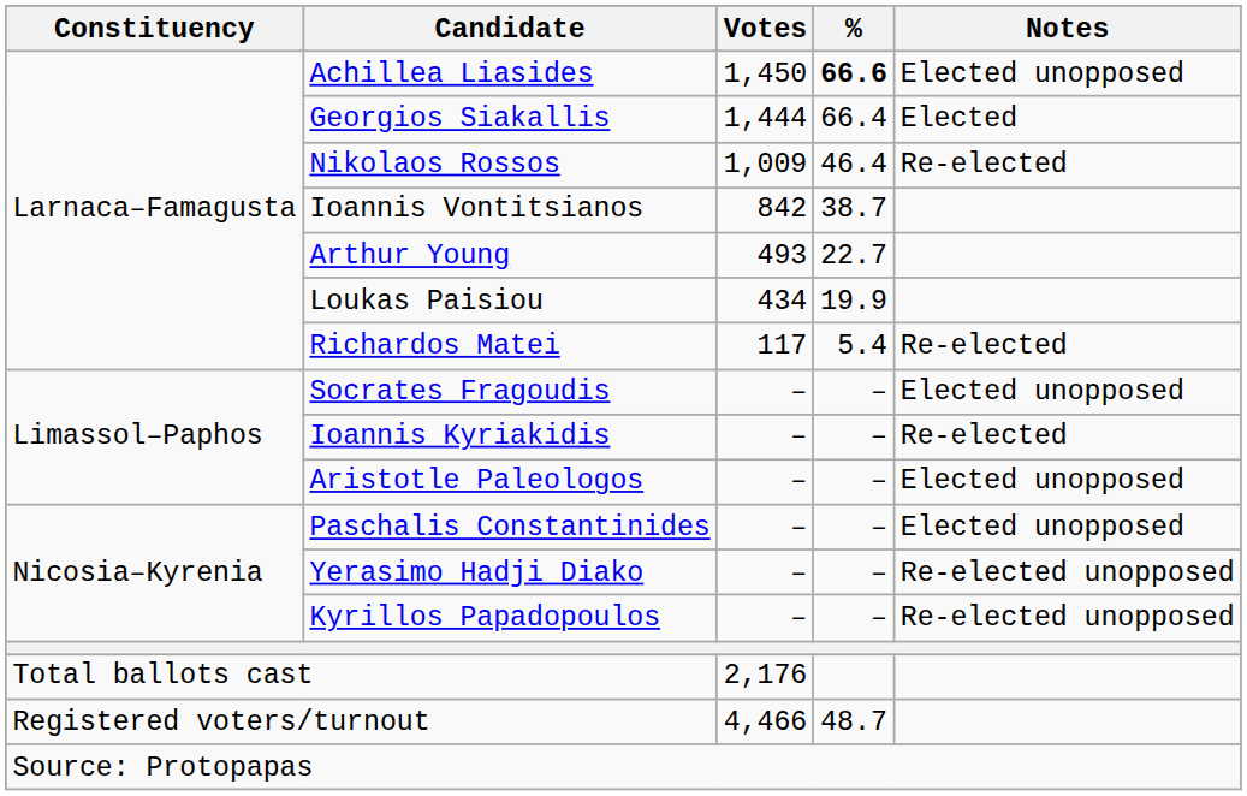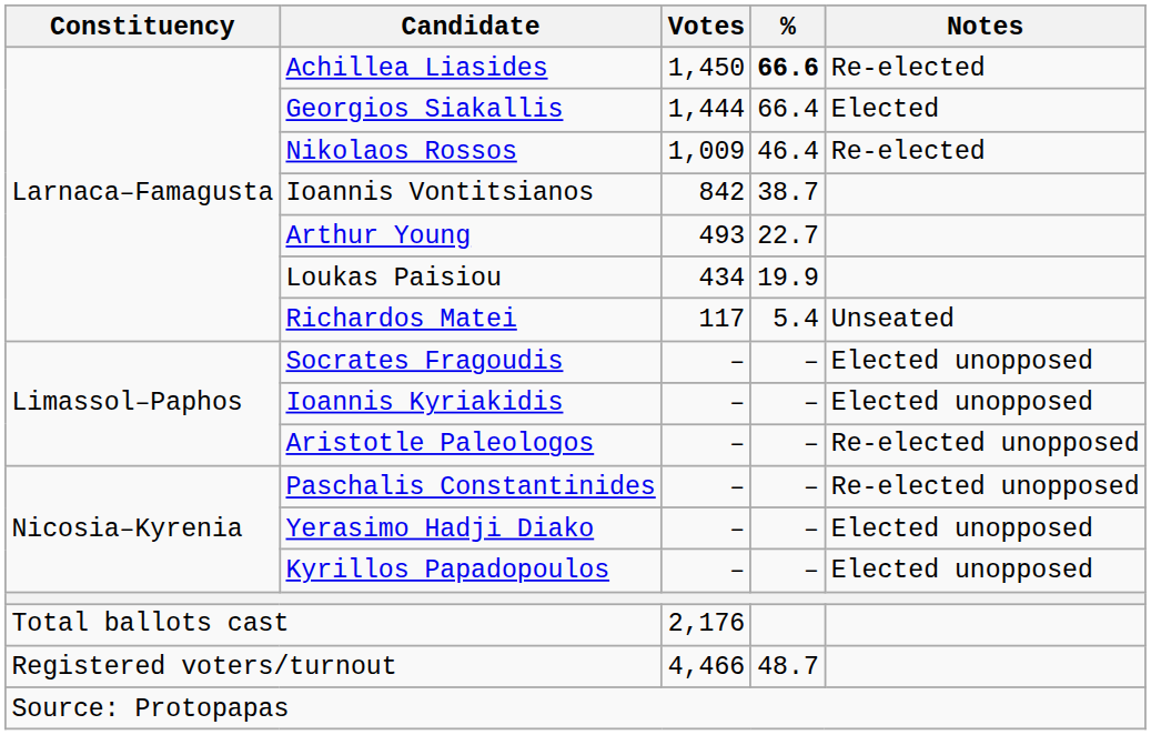Achillea Liasides | Notes: Elected unopposed -> Re-elected
Richardos Matei | Notes: Re-elected -> Unseated
Ioannis Kyriakidis | Notes: Re-elected -> Elected unopposed
Aristotle Paleologos | Notes: Elected unopposed -> Re-elected unopposed
Paschalis Constantinides | Notes: Elected unopposed -> Re-elected unopposed
Yerasimo Hadji Diako | Notes: Re-elected unopposed -> Elected unopposed
Kyrillos Papadopoulos | Notes: Re-elected unopposed -> Elected unopposed
